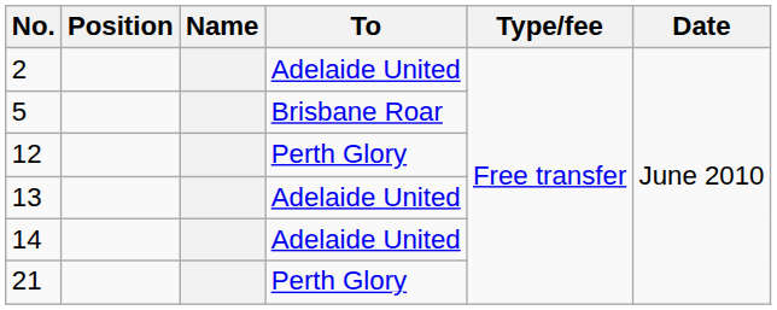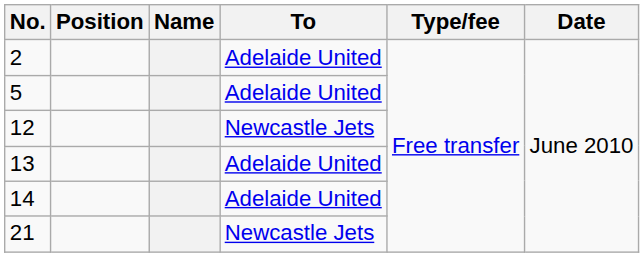5 | To: Brisbane Roar -> Adelaide United
12 | To: Perth Glory -> Newcastle Jets
21 | To: Perth Glory -> Newcastle Jets
